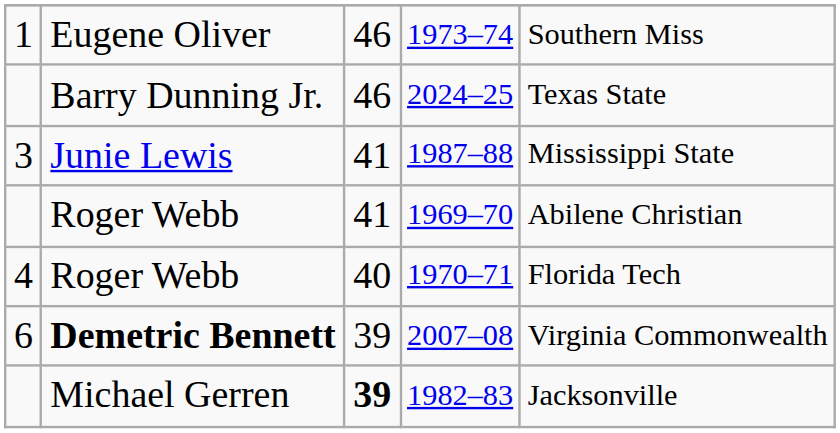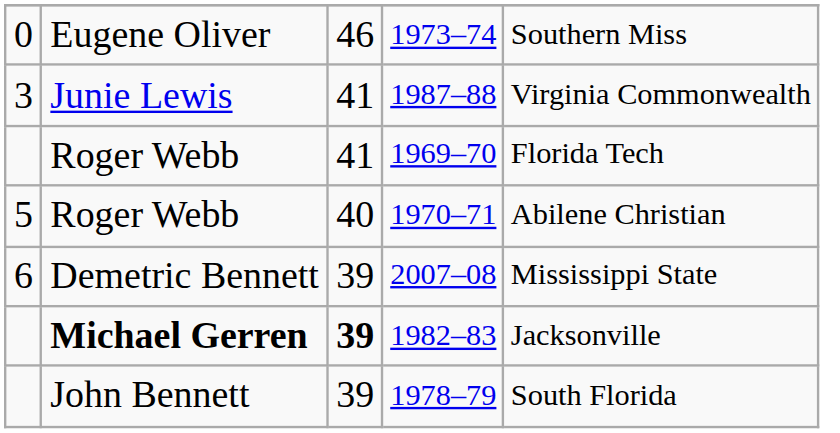1973–74 | column 1: 1 -> 0
- row: Barry Dunning Jr. | 46 | 2024–25 | Texas State
1987–88 | column 5: Mississippi State -> Virginia Commonwealth
1969–70 | column 5: Abilene Christian -> Florida Tech
1970–71 | column 1: 4 -> 5
1970–71 | column 5: Florida Tech -> Abilene Christian
2007–08 | column 2: bold -> normal
2007–08 | column 5: Virginia Commonwealth -> Mississippi State
1982–83 | column 2: normal -> bold
+ row: John Bennett | 39 | 1978–79 | South Florida
